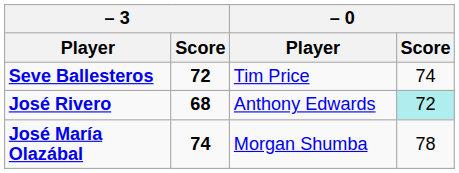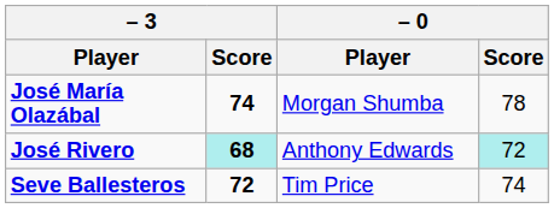rows swapped: Seve Ballesteros <-> José María Olazábal
José Rivero | – 3 / Score: no background -> paleturquoise background
